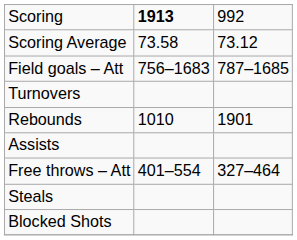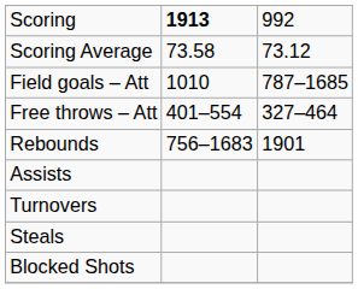Field goals – Att | column 2: 756–1683 -> 1010
rows swapped: Free throws – Att <-> Turnovers
Rebounds | column 2: 1010 -> 756–1683
